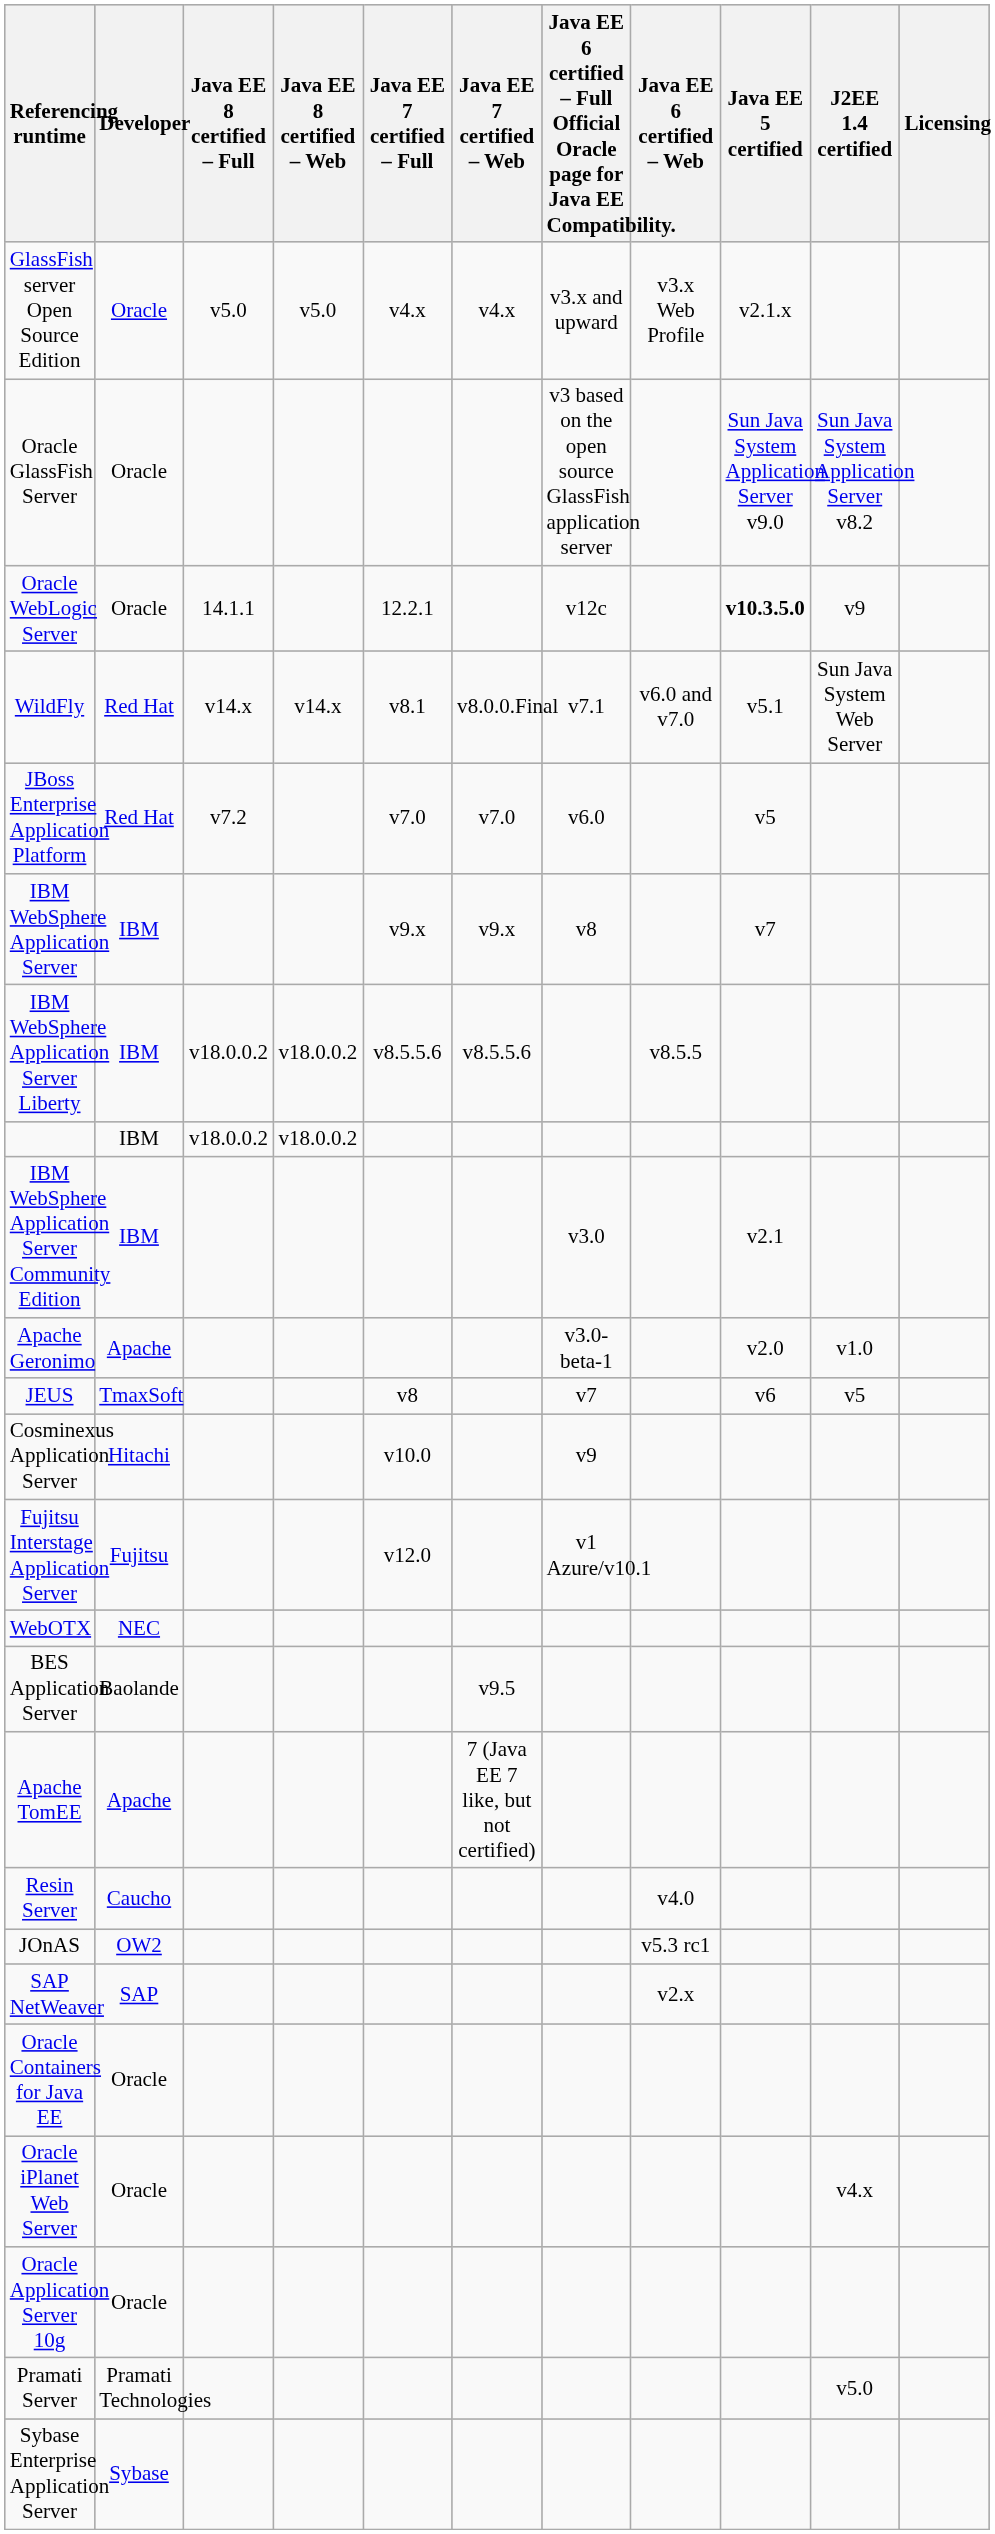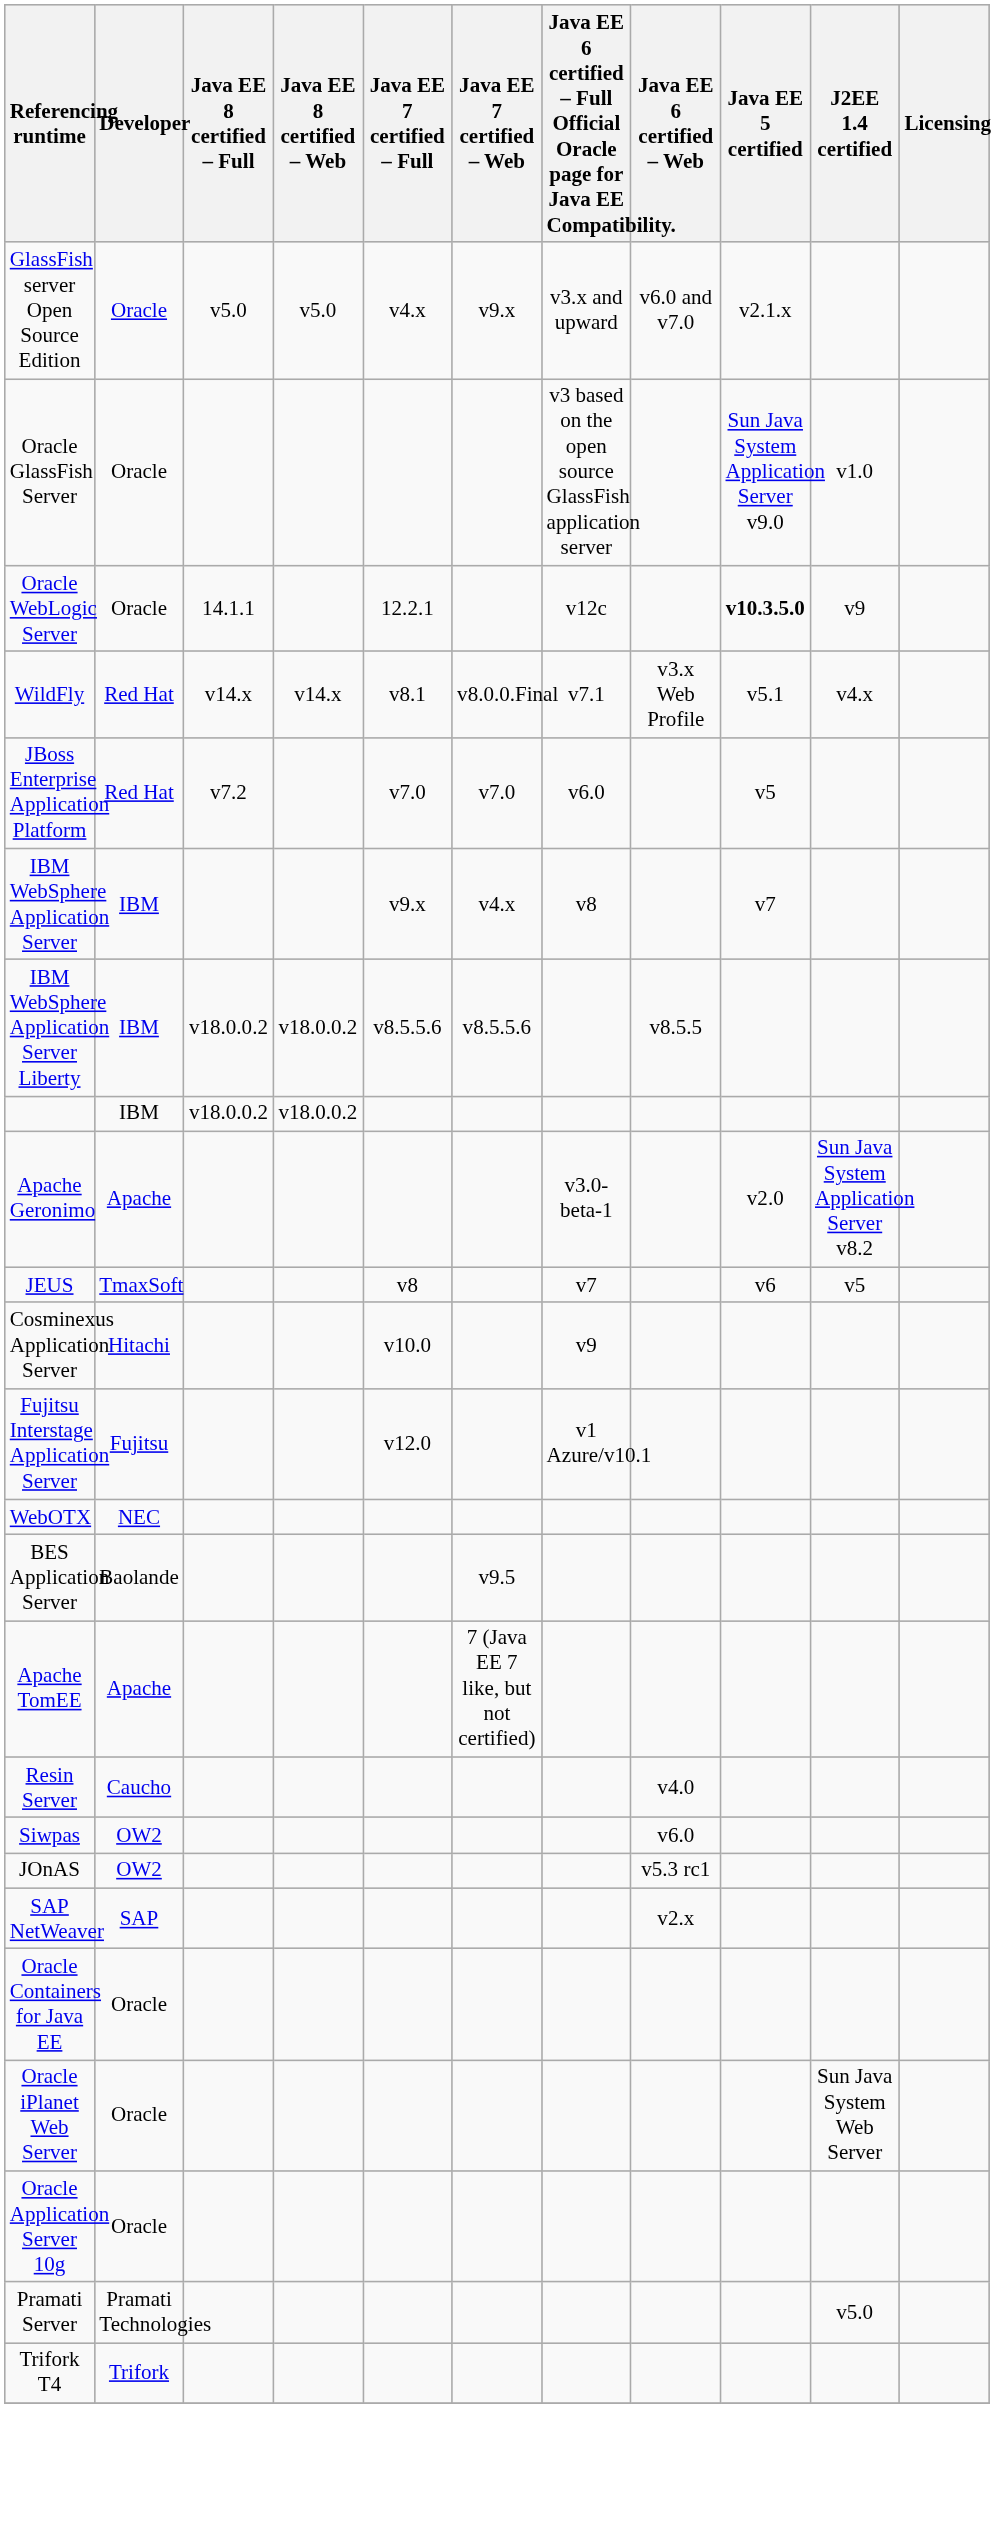GlassFish server Open Source Edition | Java EE 7 certified – Web: v4.x -> v9.x
GlassFish server Open Source Edition | Java EE 6 certified – Web: v3.x Web Profile -> v6.0 and v7.0
Oracle GlassFish Server | J2EE 1.4 certified: Sun Java System Application Server v8.2 -> v1.0
WildFly | Java EE 6 certified – Web: v6.0 and v7.0 -> v3.x Web Profile
WildFly | J2EE 1.4 certified: Sun Java System Web Server -> v4.x
IBM WebSphere Application Server | Java EE 7 certified – Web: v9.x -> v4.x
- row: IBM WebSphere Application Server Community Edition | IBM | v3.0 | v2.1
Apache Geronimo | J2EE 1.4 certified: v1.0 -> Sun Java System Application Server v8.2
+ row: Siwpas | OW2 | v6.0
Oracle iPlanet Web Server | J2EE 1.4 certified: v4.x -> Sun Java System Web Server
+ row: Trifork T4 | Trifork
- row: Sybase Enterprise Application Server | Sybase
